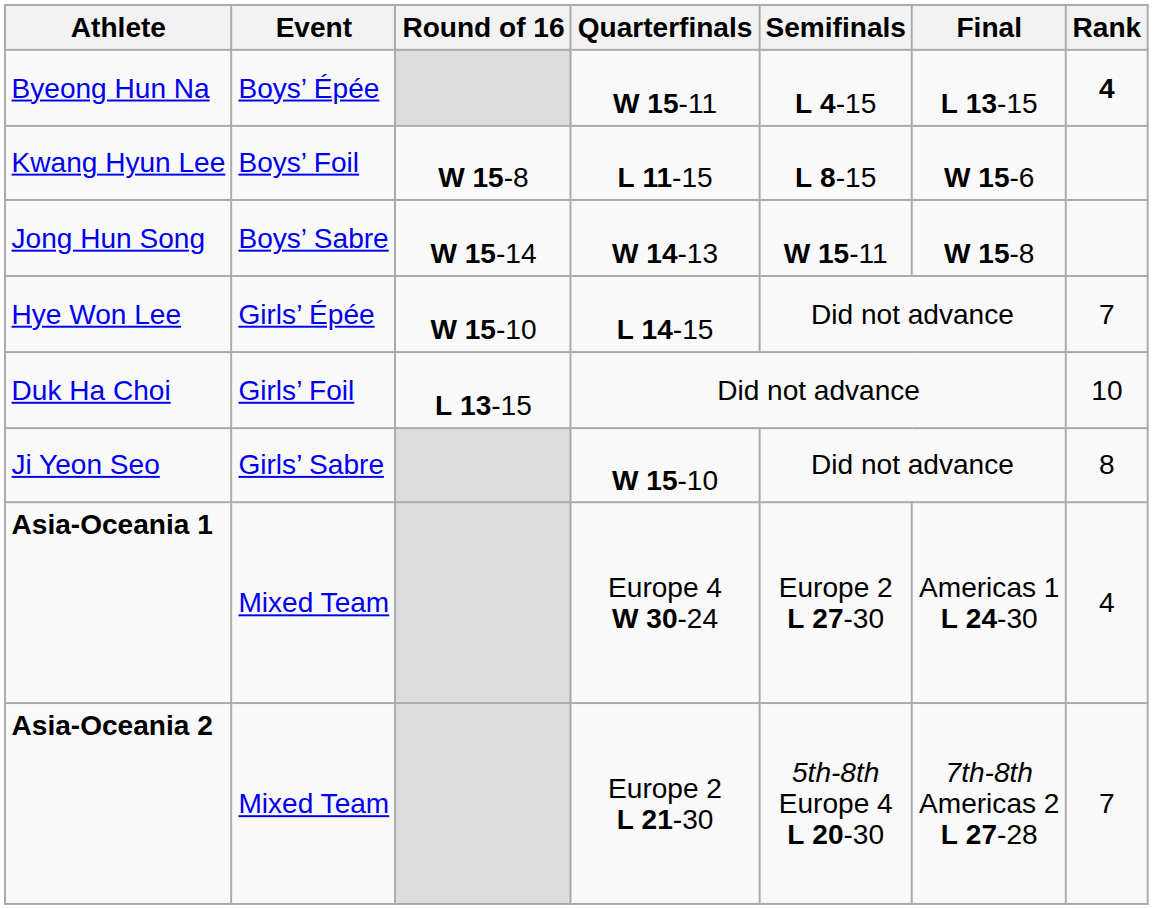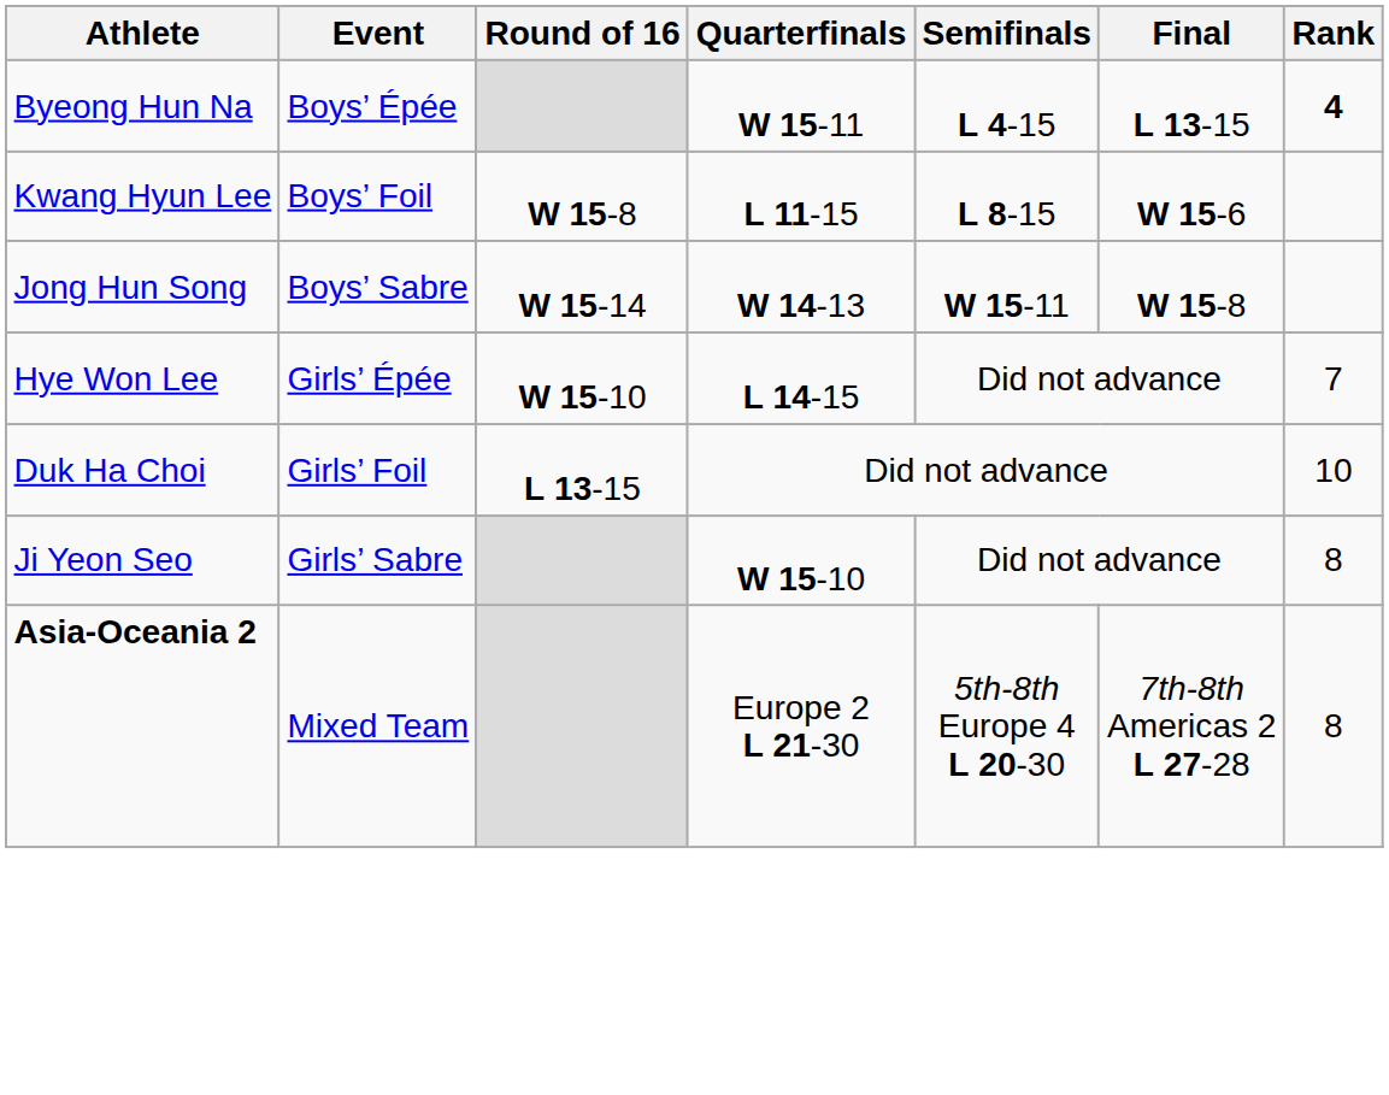- row: Asia-Oceania 1 | Mixed Team | Europe 4 W 30-24 | Europe 2 L 27-30 | Americas 1 L 24-30 | 4
Asia-Oceania 2 | Rank: 7 -> 8
